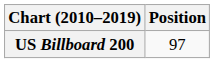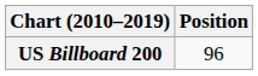US Billboard 200 | Position: 97 -> 96
